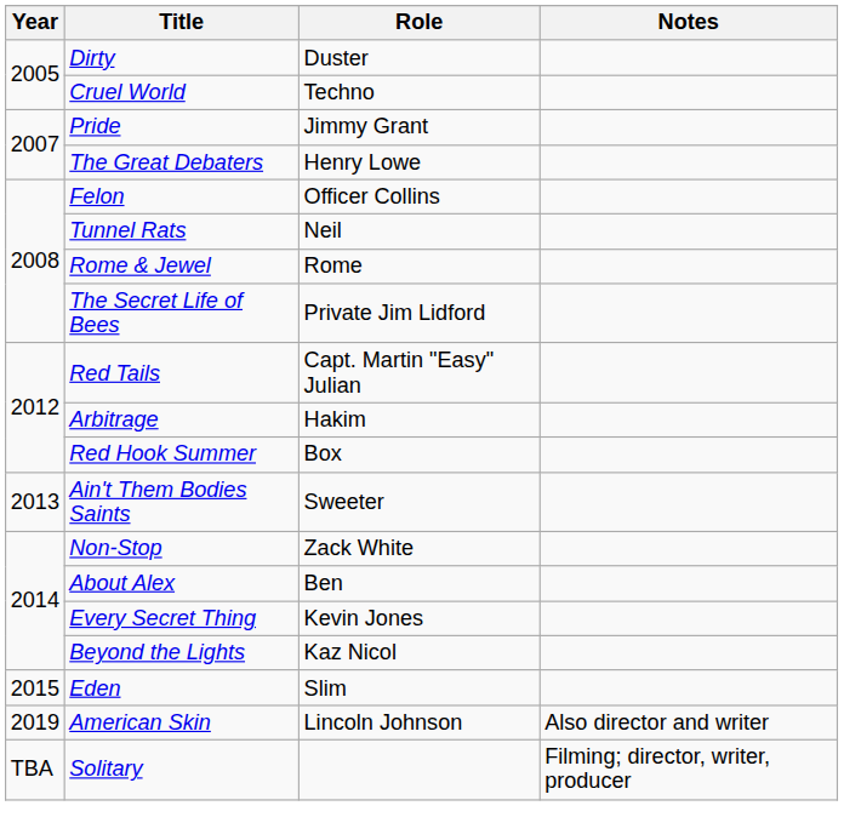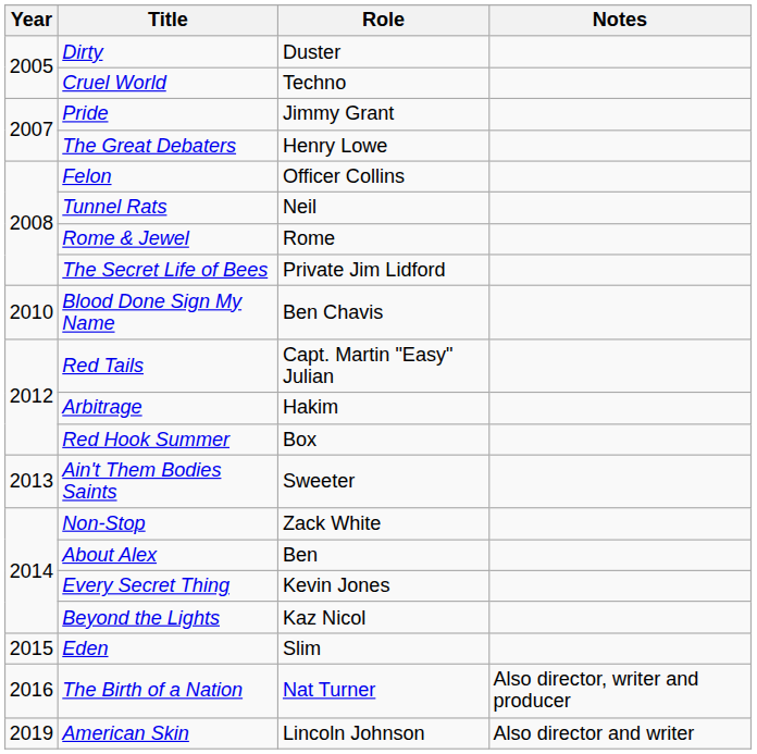+ row: 2010 | Blood Done Sign My Name | Ben Chavis
+ row: 2016 | The Birth of a Nation | Nat Turner | Also director, writer and producer
- row: TBA | Solitary | Filming; director, writer, producer
